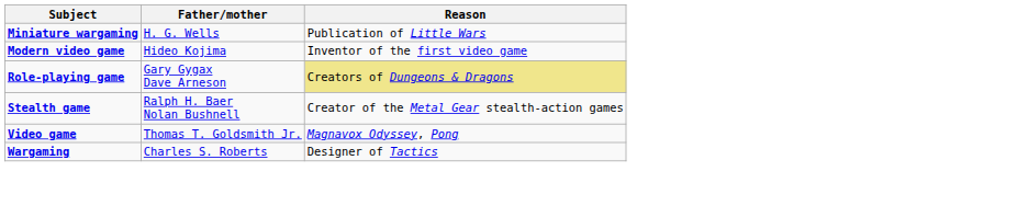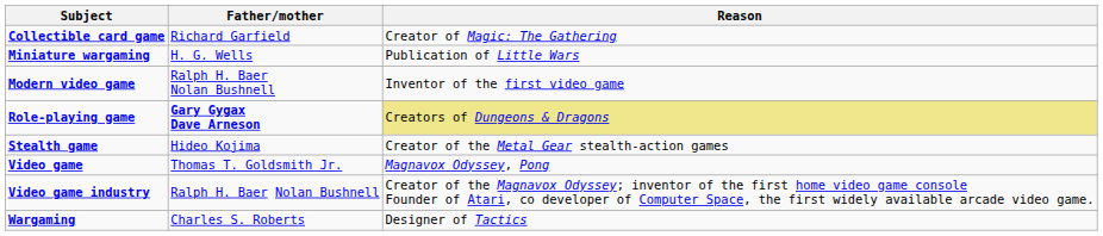+ row: Collectible card game | Richard Garfield | Creator of Magic: The Gathering
Modern video game | Father/mother: Hideo Kojima -> Ralph H. Baer Nolan Bushnell
Role-playing game | Father/mother: normal -> bold
Stealth game | Father/mother: Ralph H. Baer Nolan Bushnell -> Hideo Kojima
+ row: Video game industry | Ralph H. Baer Nolan Bushnell | Creator of the Magnavox Odyssey; inventor of the first home video game console Founder of Atari, co developer of Computer Space, the first widely available arcade video game.
